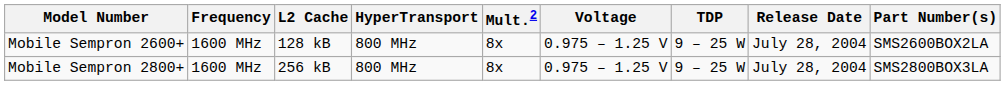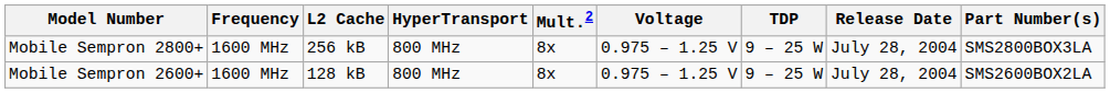rows swapped: Mobile Sempron 2600+ <-> Mobile Sempron 2800+
